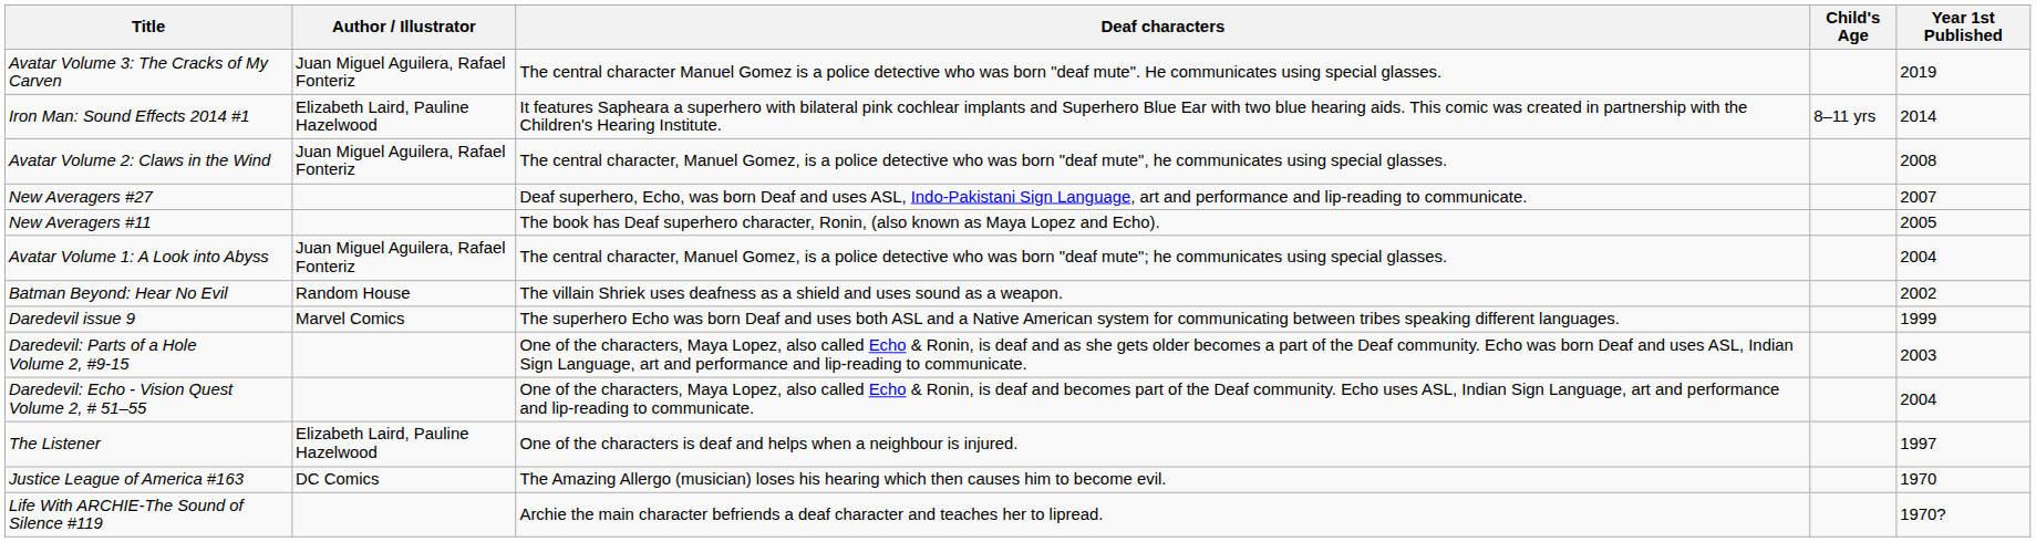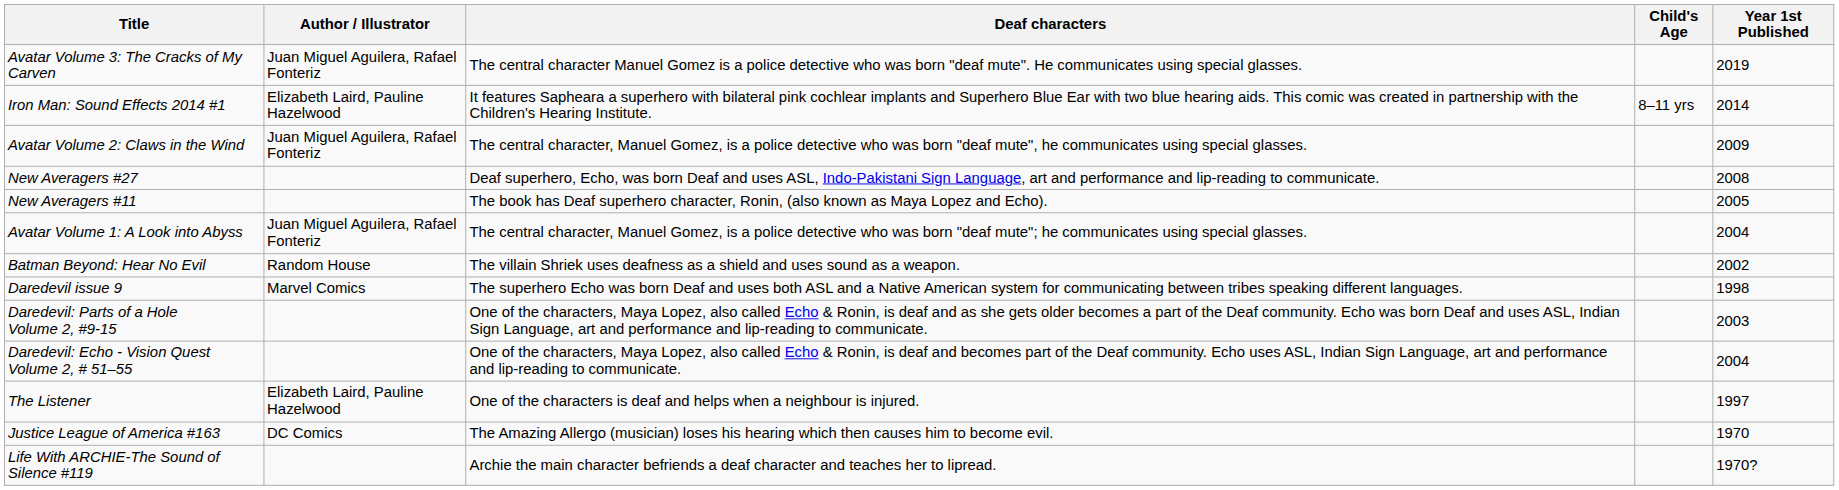Avatar Volume 2: Claws in the Wind | Year 1st Published: 2008 -> 2009
New Averagers #27 | Year 1st Published: 2007 -> 2008
Daredevil issue 9 | Year 1st Published: 1999 -> 1998
